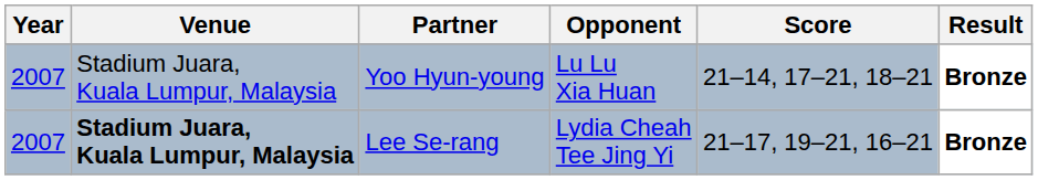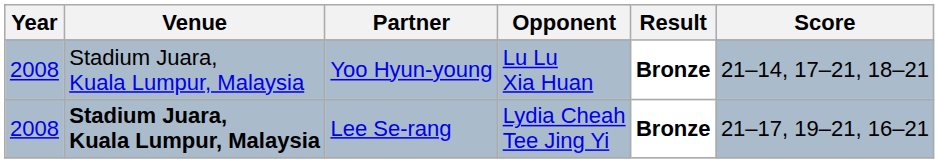columns swapped: Score <-> Result
Yoo Hyun-young | Year: 2007 -> 2008
Lee Se-rang | Year: 2007 -> 2008
